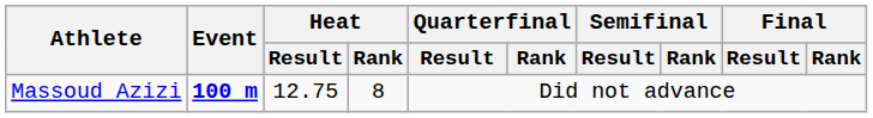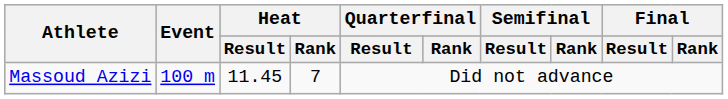Massoud Azizi | Event: bold -> normal
Massoud Azizi | Heat / Result: 12.75 -> 11.45
Massoud Azizi | Heat / Rank: 8 -> 7
